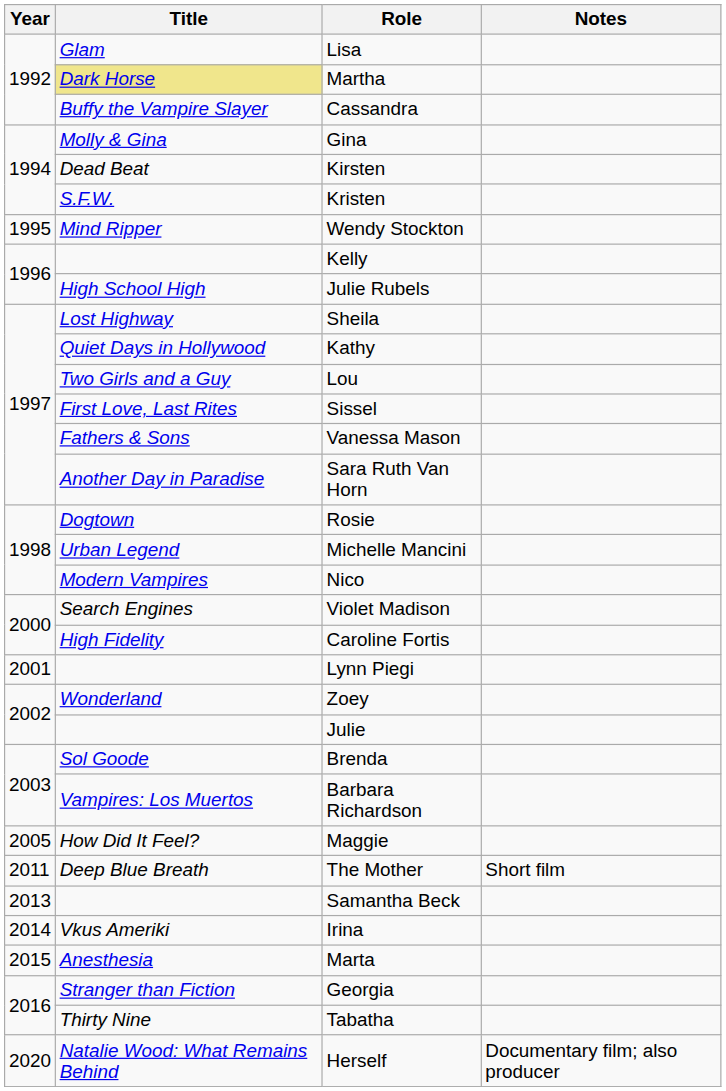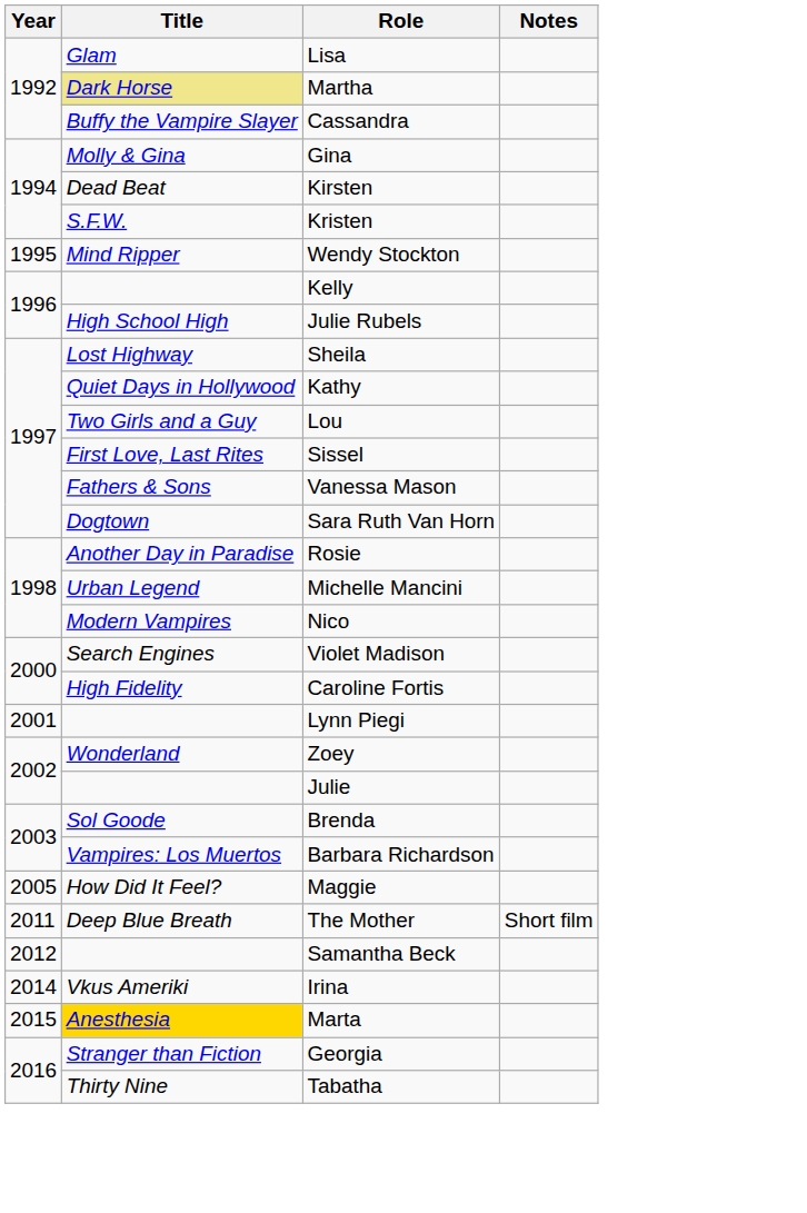Sara Ruth Van Horn | Title: Another Day in Paradise -> Dogtown
Rosie | Title: Dogtown -> Another Day in Paradise
Samantha Beck | Year: 2013 -> 2012
Marta | Title: no background -> gold background
- row: 2020 | Natalie Wood: What Remains Behind | Herself | Documentary film; also producer
